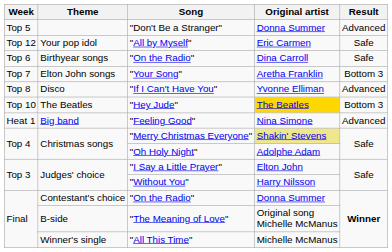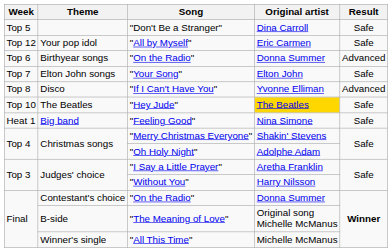"Don't Be a Stranger" | Original artist: Donna Summer -> Dina Carroll
"Don't Be a Stranger" | Result: Advanced -> Safe
Birthyear songs / "On the Radio" | Original artist: Dina Carroll -> Donna Summer
Birthyear songs / "On the Radio" | Result: Safe -> Advanced
"Your Song" | Original artist: Aretha Franklin -> Elton John
"Your Song" | Result: Bottom 3 -> Safe
"Hey Jude" | Result: Bottom 3 -> Safe
"Feeling Good" | Result: Advanced -> Safe
"Merry Christmas Everyone" | Original artist: khaki background -> no background
"I Say a Little Prayer" | Original artist: Elton John -> Aretha Franklin
